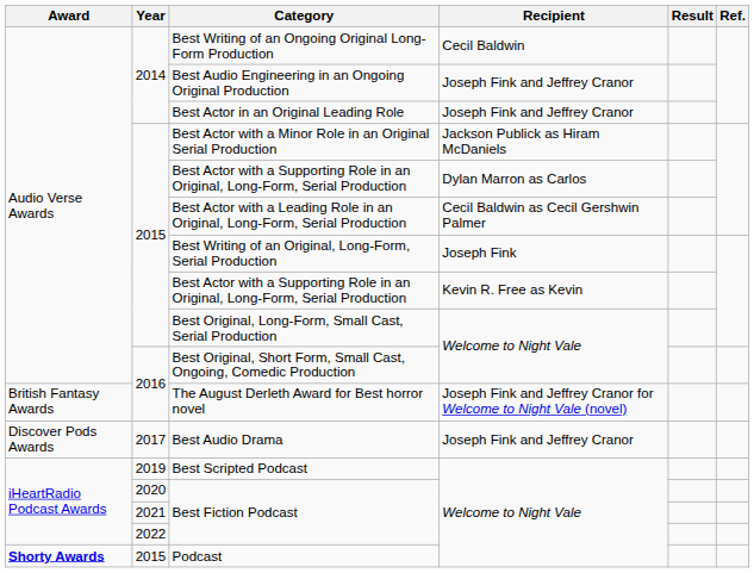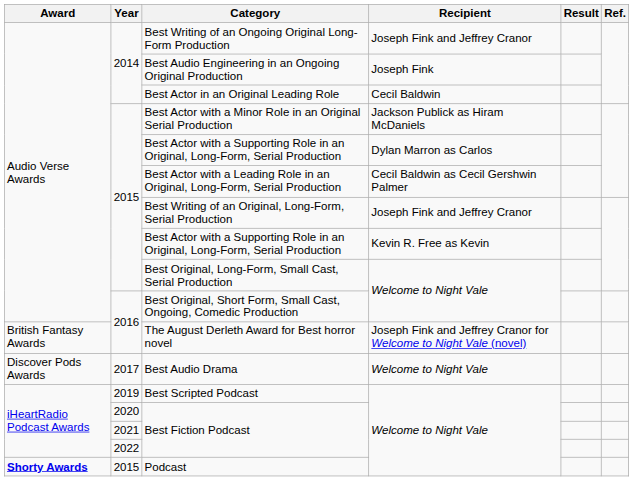Best Writing of an Ongoing Original Long-Form Production | Recipient: Cecil Baldwin -> Joseph Fink and Jeffrey Cranor
Best Audio Engineering in an Ongoing Original Production | Recipient: Joseph Fink and Jeffrey Cranor -> Joseph Fink
Best Actor in an Original Leading Role | Recipient: Joseph Fink and Jeffrey Cranor -> Cecil Baldwin
Best Writing of an Original, Long-Form, Serial Production | Recipient: Joseph Fink -> Joseph Fink and Jeffrey Cranor
Best Audio Drama | Recipient: Joseph Fink and Jeffrey Cranor -> Welcome to Night Vale
